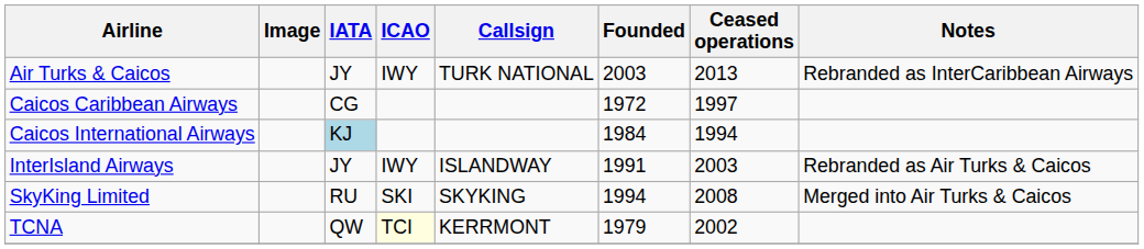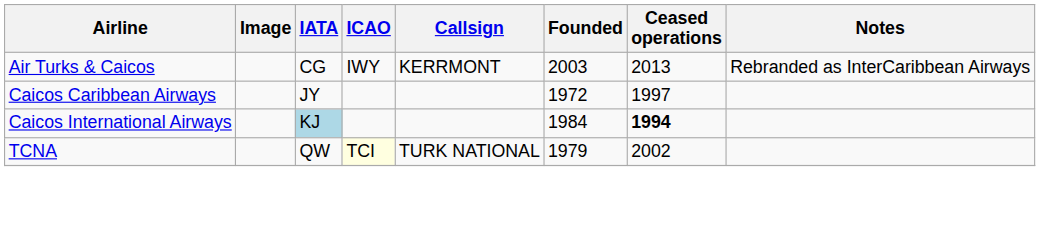Air Turks & Caicos | IATA: JY -> CG
Air Turks & Caicos | Callsign: TURK NATIONAL -> KERRMONT
Caicos Caribbean Airways | IATA: CG -> JY
Caicos International Airways | Ceased operations: normal -> bold
- row: InterIsland Airways | JY | IWY | ISLANDWAY | 1991 | 2003 | Rebranded as Air Turks & Caicos
- row: SkyKing Limited | RU | SKI | SKYKING | 1994 | 2008 | Merged into Air Turks & Caicos
TCNA | Callsign: KERRMONT -> TURK NATIONAL
